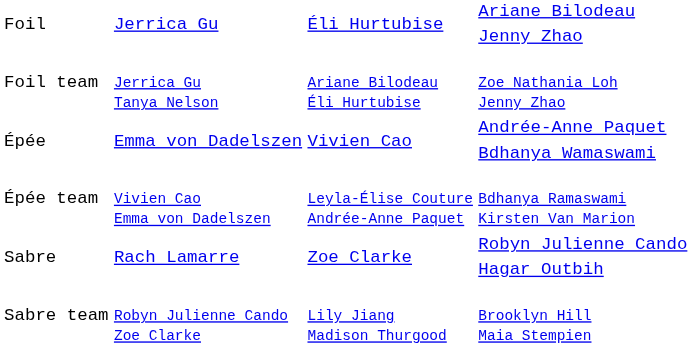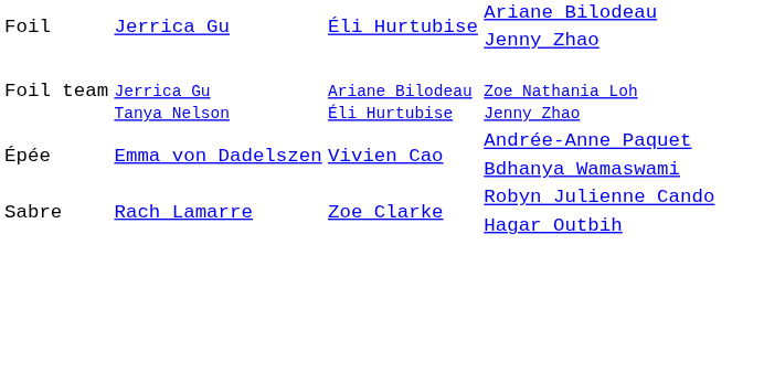- row: Épée team | Vivien Cao Emma von Dadelszen | Leyla-Élise Couture Andrée-Anne Paquet | Bdhanya Ramaswami Kirsten Van Marion
- row: Sabre team | Robyn Julienne Cando Zoe Clarke | Lily Jiang Madison Thurgood | Brooklyn Hill Maia Stempien
